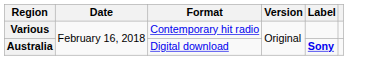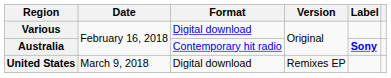Various | Format: Contemporary hit radio -> Digital download
Australia | Format: Digital download -> Contemporary hit radio
+ row: United States | March 9, 2018 | Digital download | Remixes EP
